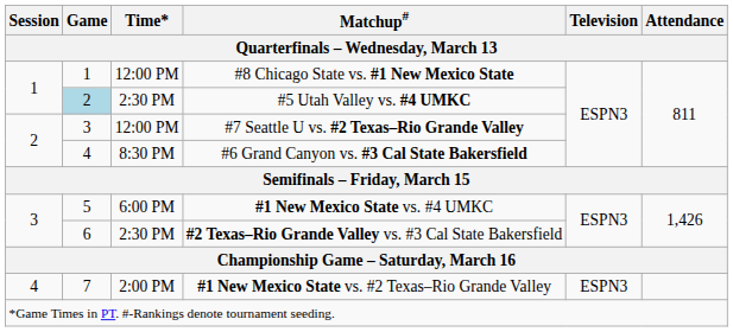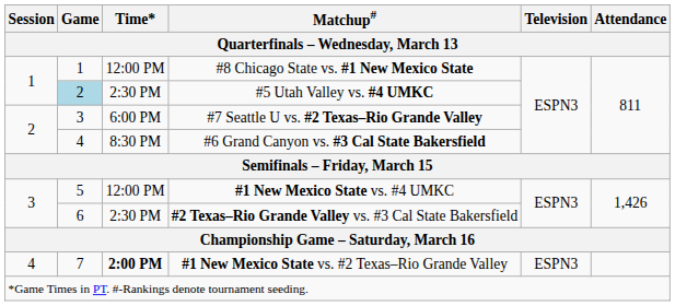#7 Seattle U vs. #2 Texas–Rio Grande Valley | Time*: 12:00 PM -> 6:00 PM
#1 New Mexico State vs. #4 UMKC | Time*: 6:00 PM -> 12:00 PM
#1 New Mexico State vs. #2 Texas–Rio Grande Valley | Time*: normal -> bold
